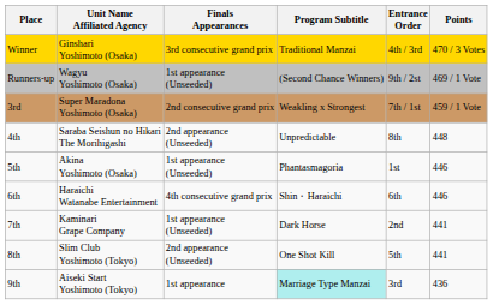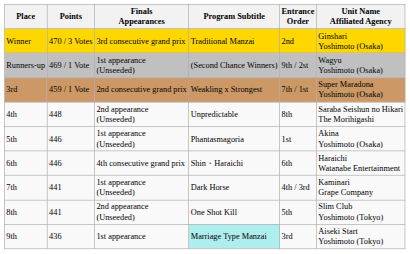columns swapped: Unit Name Affiliated Agency <-> Points
Winner | Entrance Order: 4th / 3rd -> 2nd
7th | Entrance Order: 2nd -> 4th / 3rd
